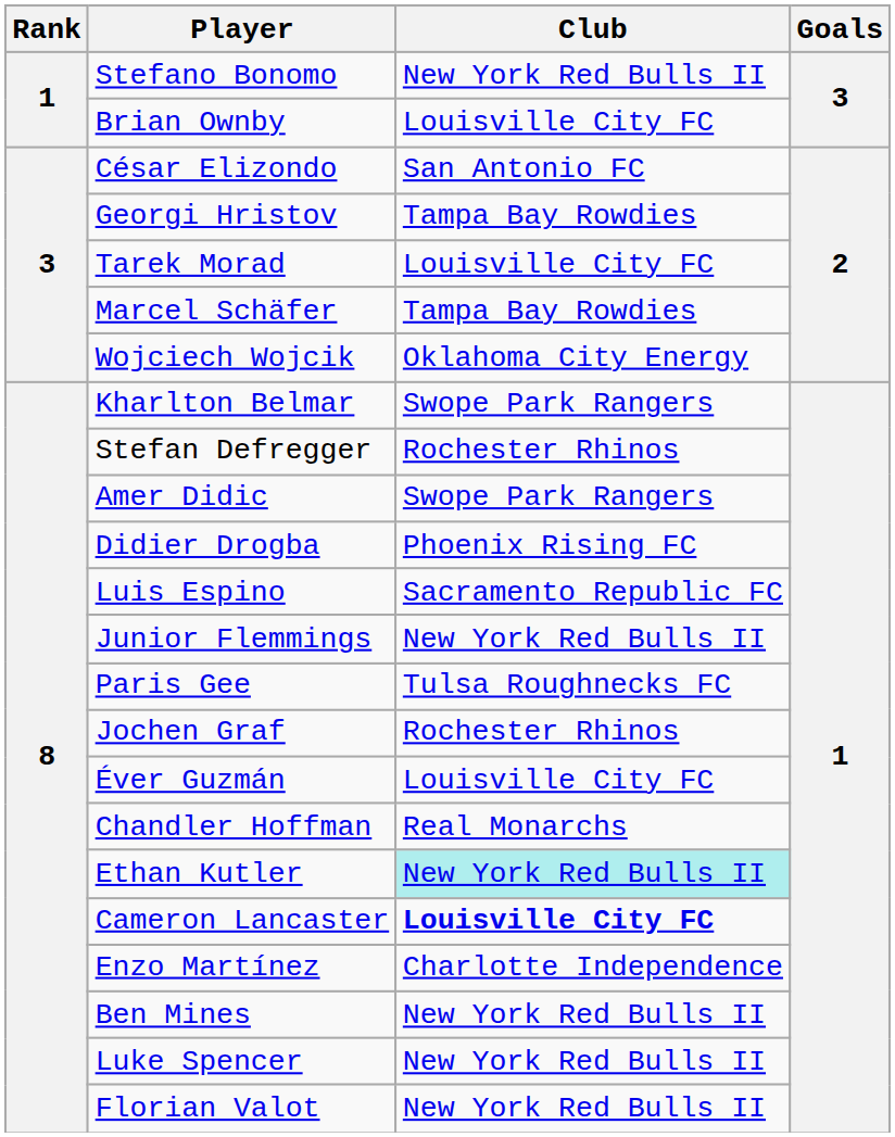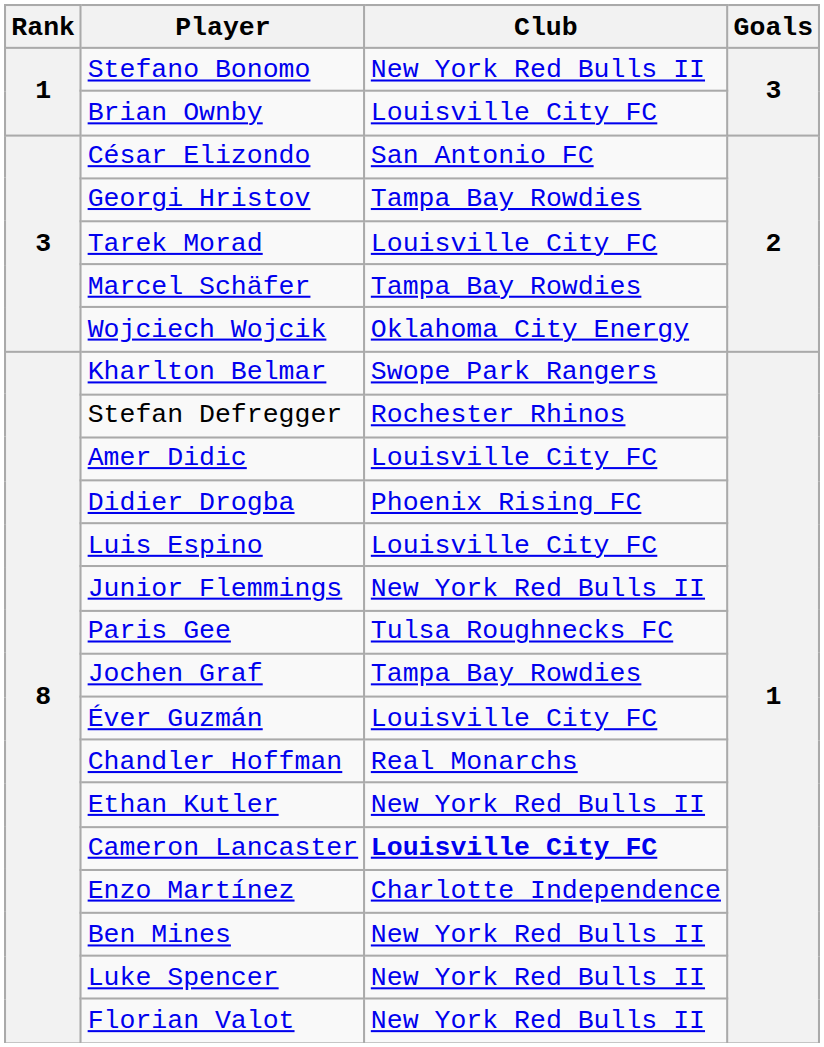Amer Didic | Club: Swope Park Rangers -> Louisville City FC
Luis Espino | Club: Sacramento Republic FC -> Louisville City FC
Jochen Graf | Club: Rochester Rhinos -> Tampa Bay Rowdies
Ethan Kutler | Club: paleturquoise background -> no background
